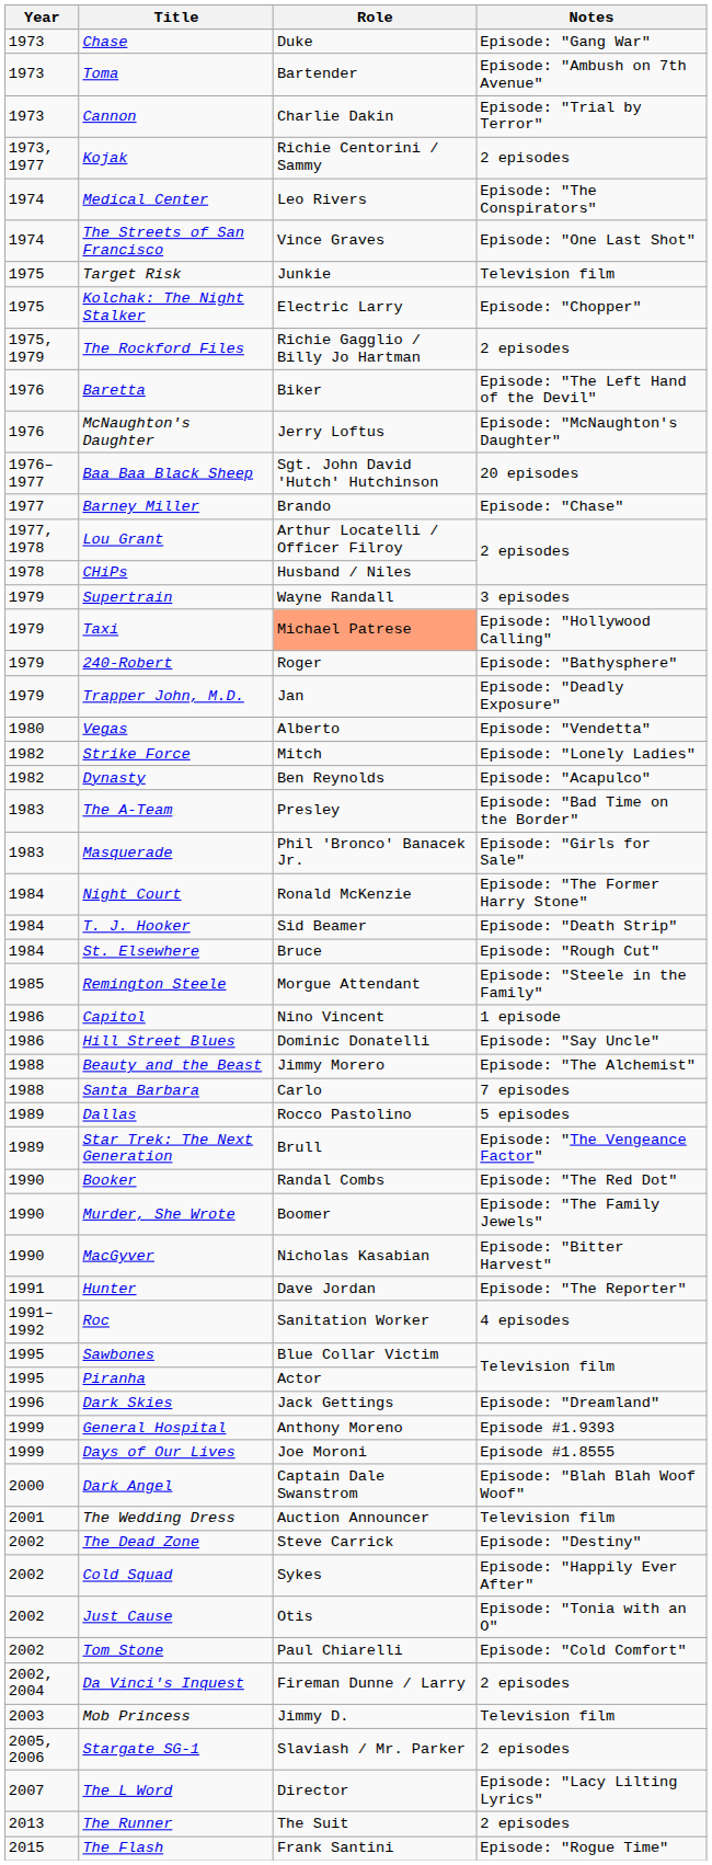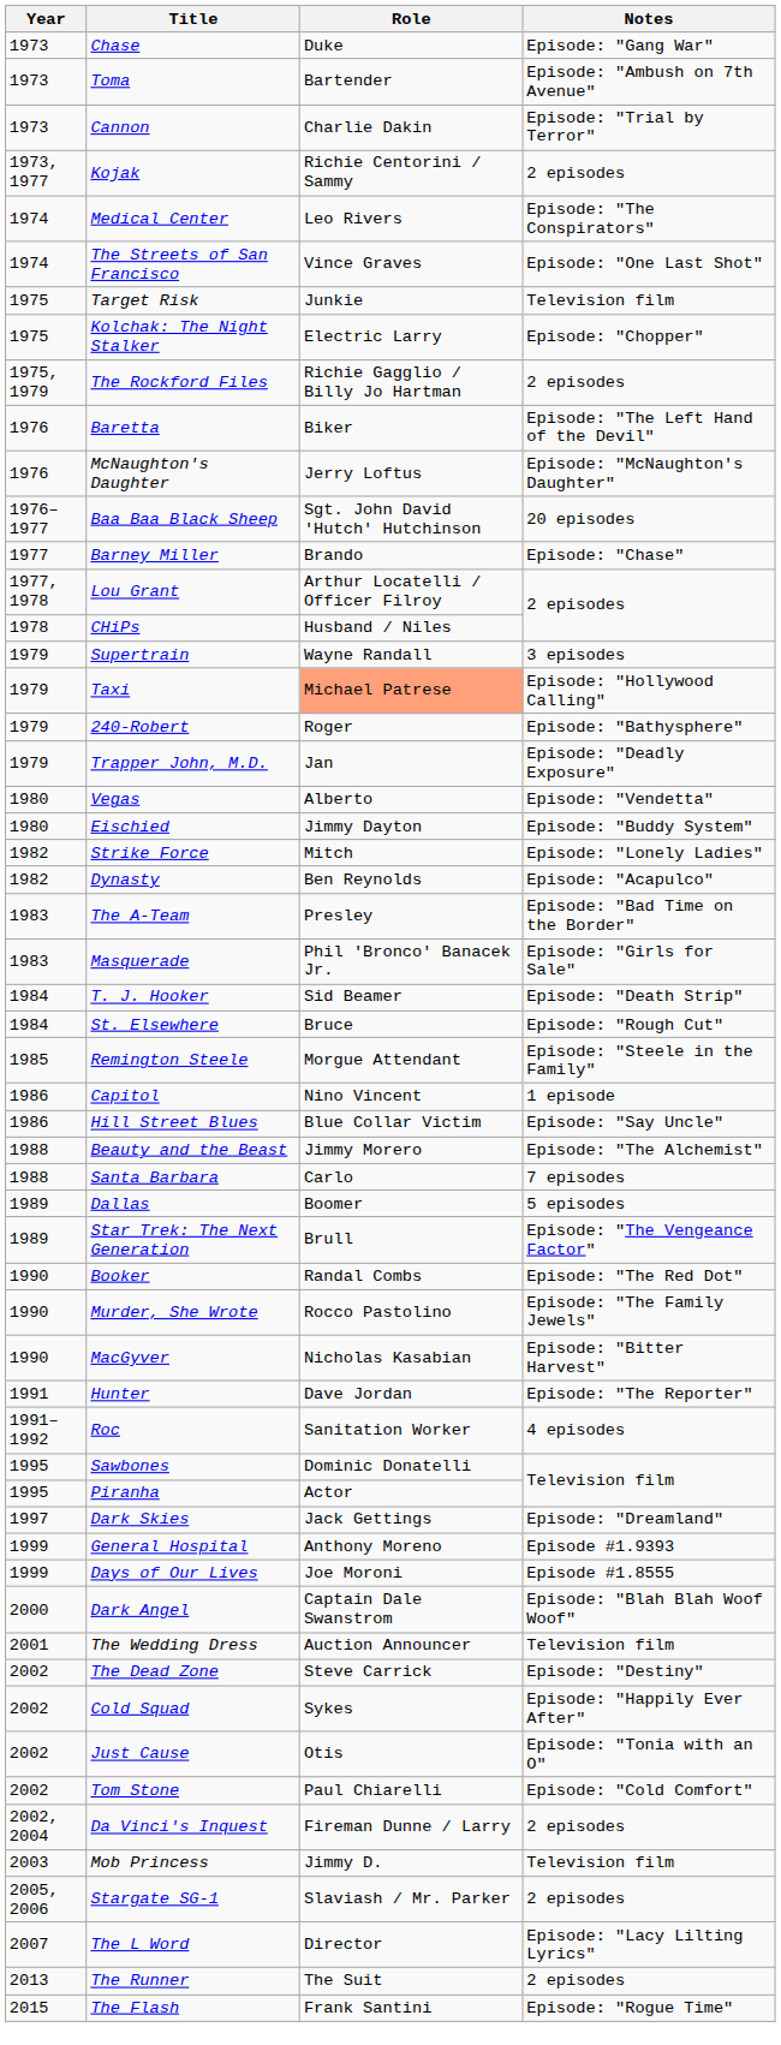+ row: 1980 | Eischied | Jimmy Dayton | Episode: "Buddy System"
- row: 1984 | Night Court | Ronald McKenzie | Episode: "The Former Harry Stone"
Hill Street Blues | Role: Dominic Donatelli -> Blue Collar Victim
Dallas | Role: Rocco Pastolino -> Boomer
Murder, She Wrote | Role: Boomer -> Rocco Pastolino
Sawbones | Role: Blue Collar Victim -> Dominic Donatelli
Dark Skies | Year: 1996 -> 1997
